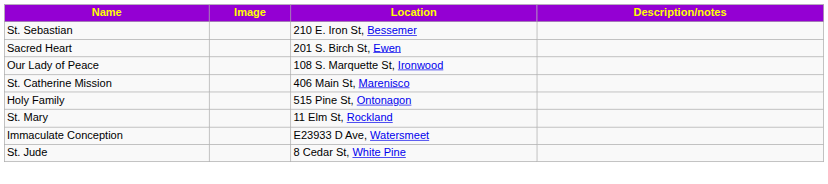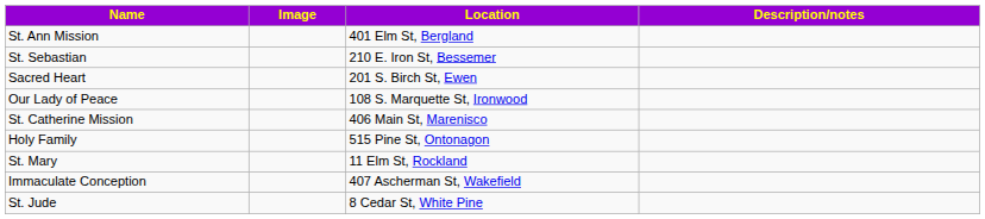+ row: St. Ann Mission | 401 Elm St, Bergland
+ row: Immaculate Conception | 407 Ascherman St, Wakefield
- row: Immaculate Conception | E23933 D Ave, Watersmeet
